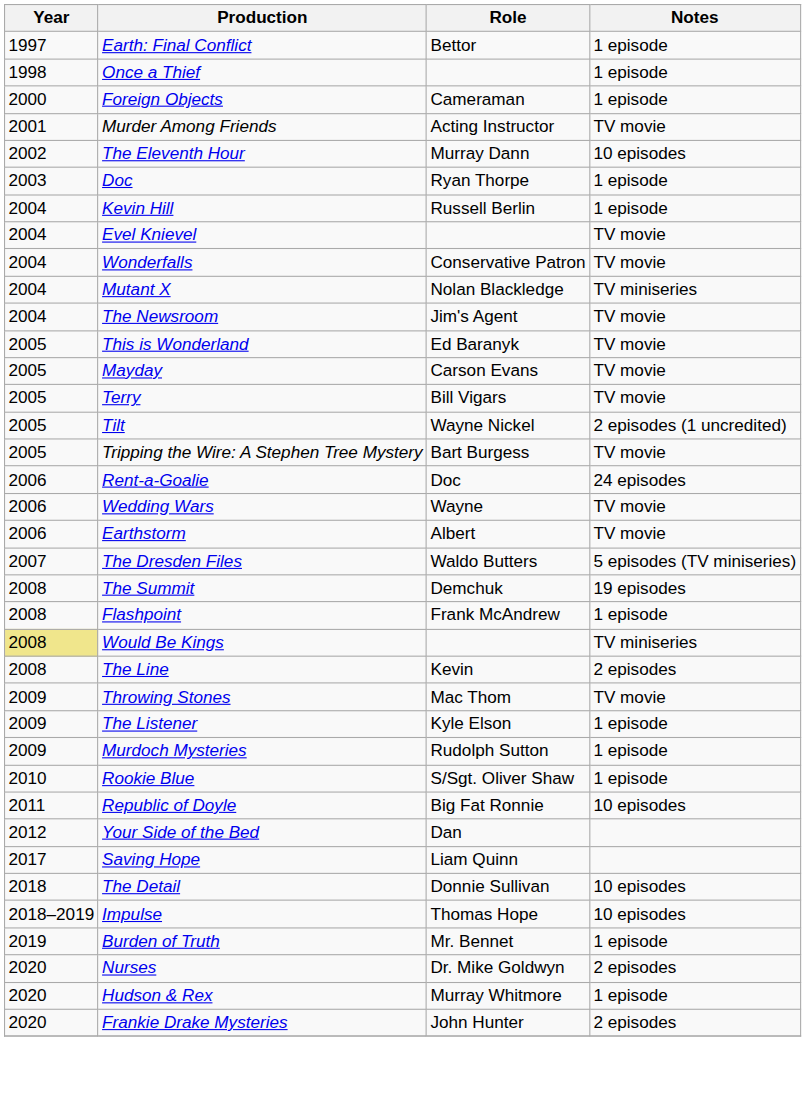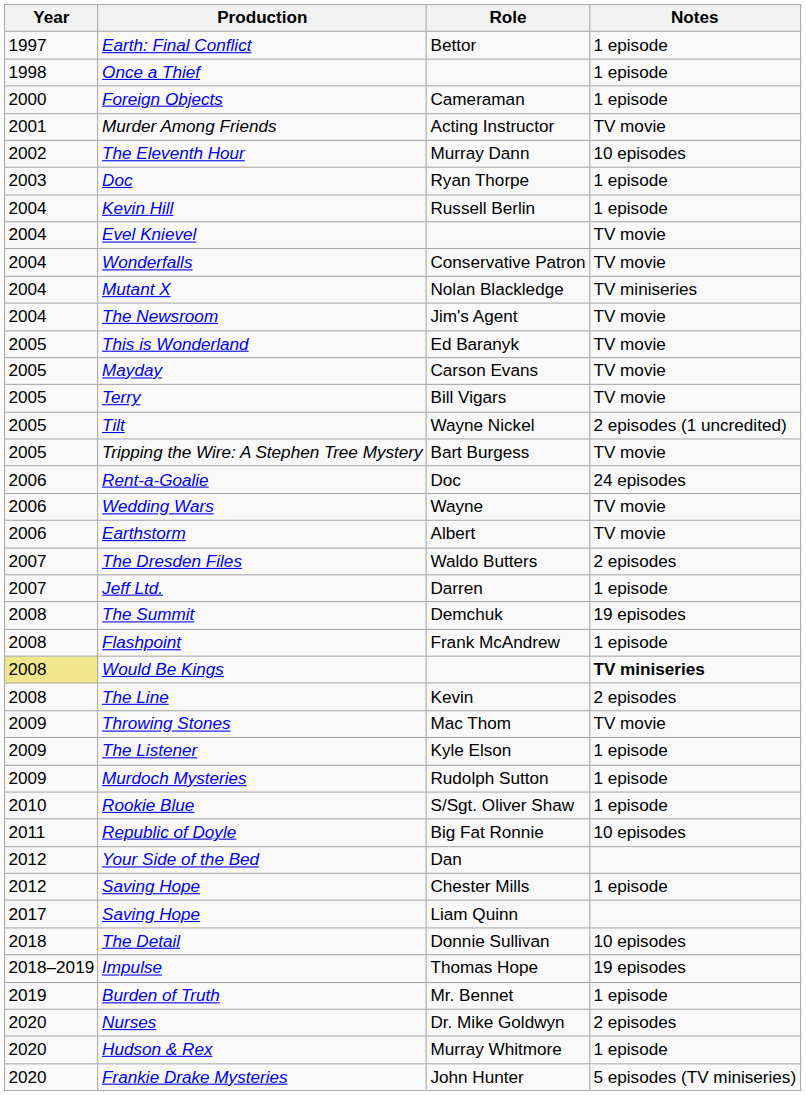The Dresden Files | Notes: 5 episodes (TV miniseries) -> 2 episodes
+ row: 2007 | Jeff Ltd. | Darren | 1 episode
Would Be Kings | Notes: normal -> bold
+ row: 2012 | Saving Hope | Chester Mills | 1 episode
Impulse | Notes: 10 episodes -> 19 episodes
Frankie Drake Mysteries | Notes: 2 episodes -> 5 episodes (TV miniseries)
